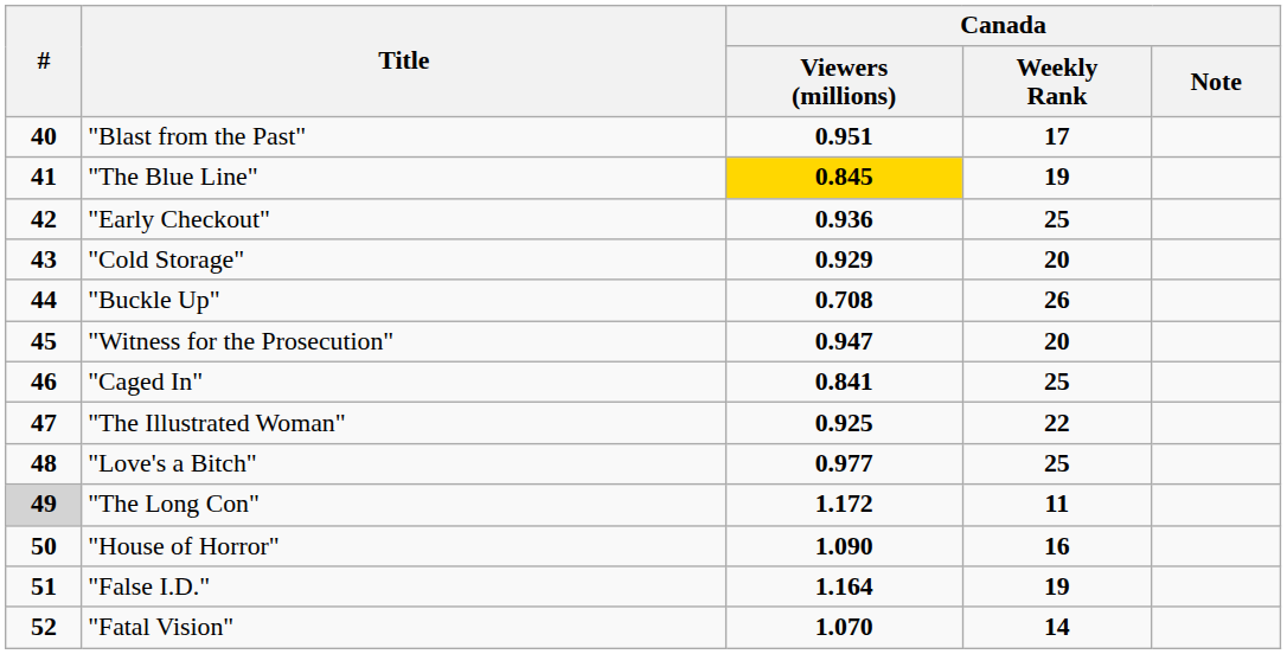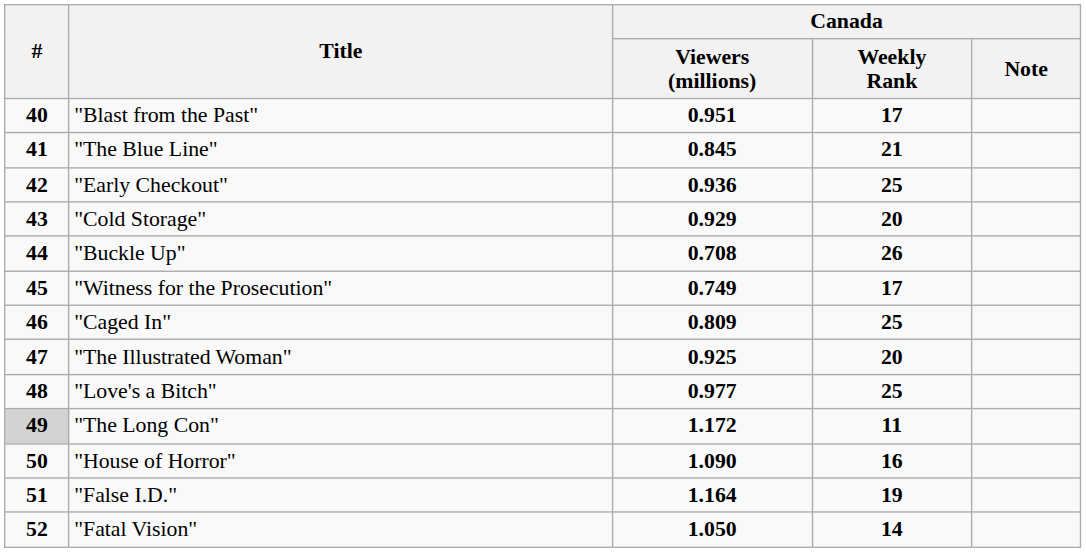"The Blue Line" | Canada / Viewers (millions): gold background -> no background
"The Blue Line" | Canada / Weekly Rank: 19 -> 21
"Witness for the Prosecution" | Canada / Viewers (millions): 0.947 -> 0.749
"Witness for the Prosecution" | Canada / Weekly Rank: 20 -> 17
"Caged In" | Canada / Viewers (millions): 0.841 -> 0.809
"The Illustrated Woman" | Canada / Weekly Rank: 22 -> 20
"Fatal Vision" | Canada / Viewers (millions): 1.070 -> 1.050
